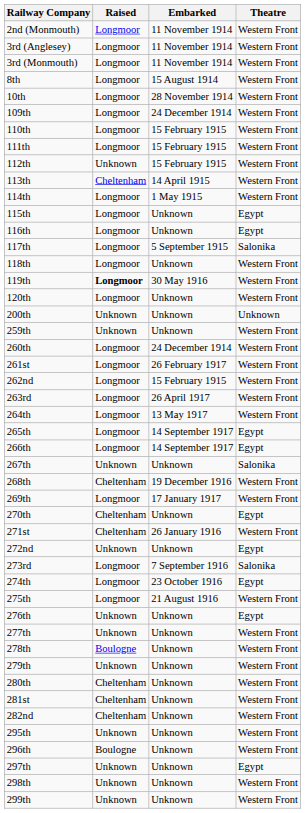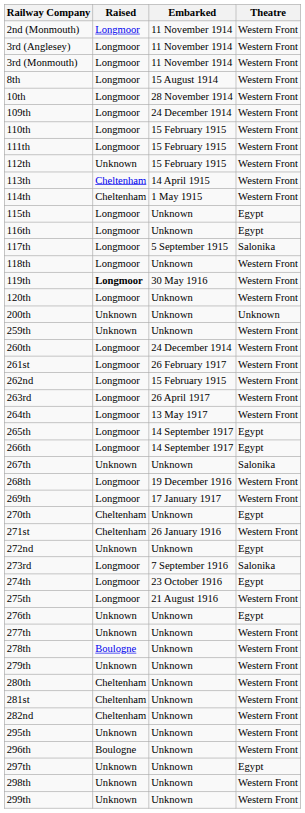114th | Raised: Longmoor -> Cheltenham
268th | Raised: Cheltenham -> Longmoor
